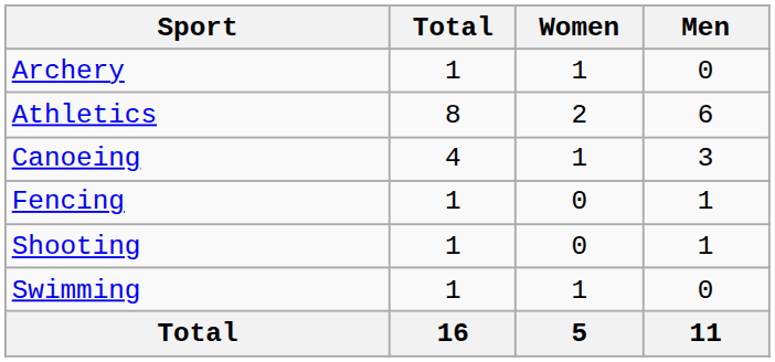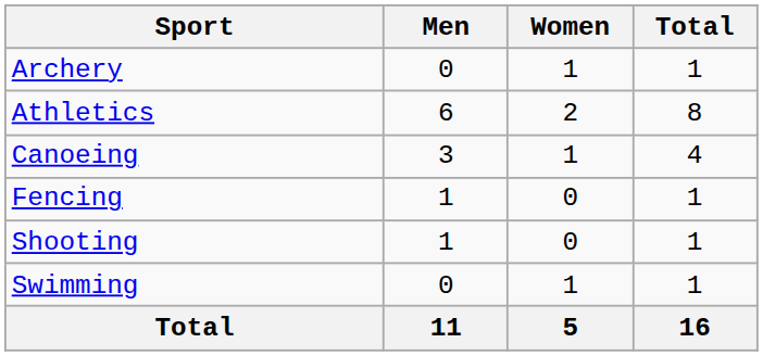columns swapped: Men <-> Total
